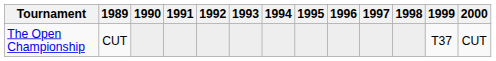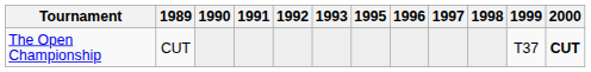- column: 1994
The Open Championship | 2000: normal -> bold
